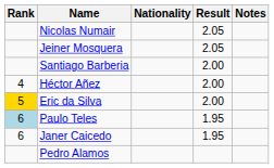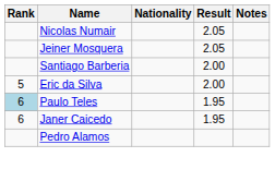- row: 4 | Héctor Añez | 2.00
Eric da Silva | Rank: gold background -> no background
